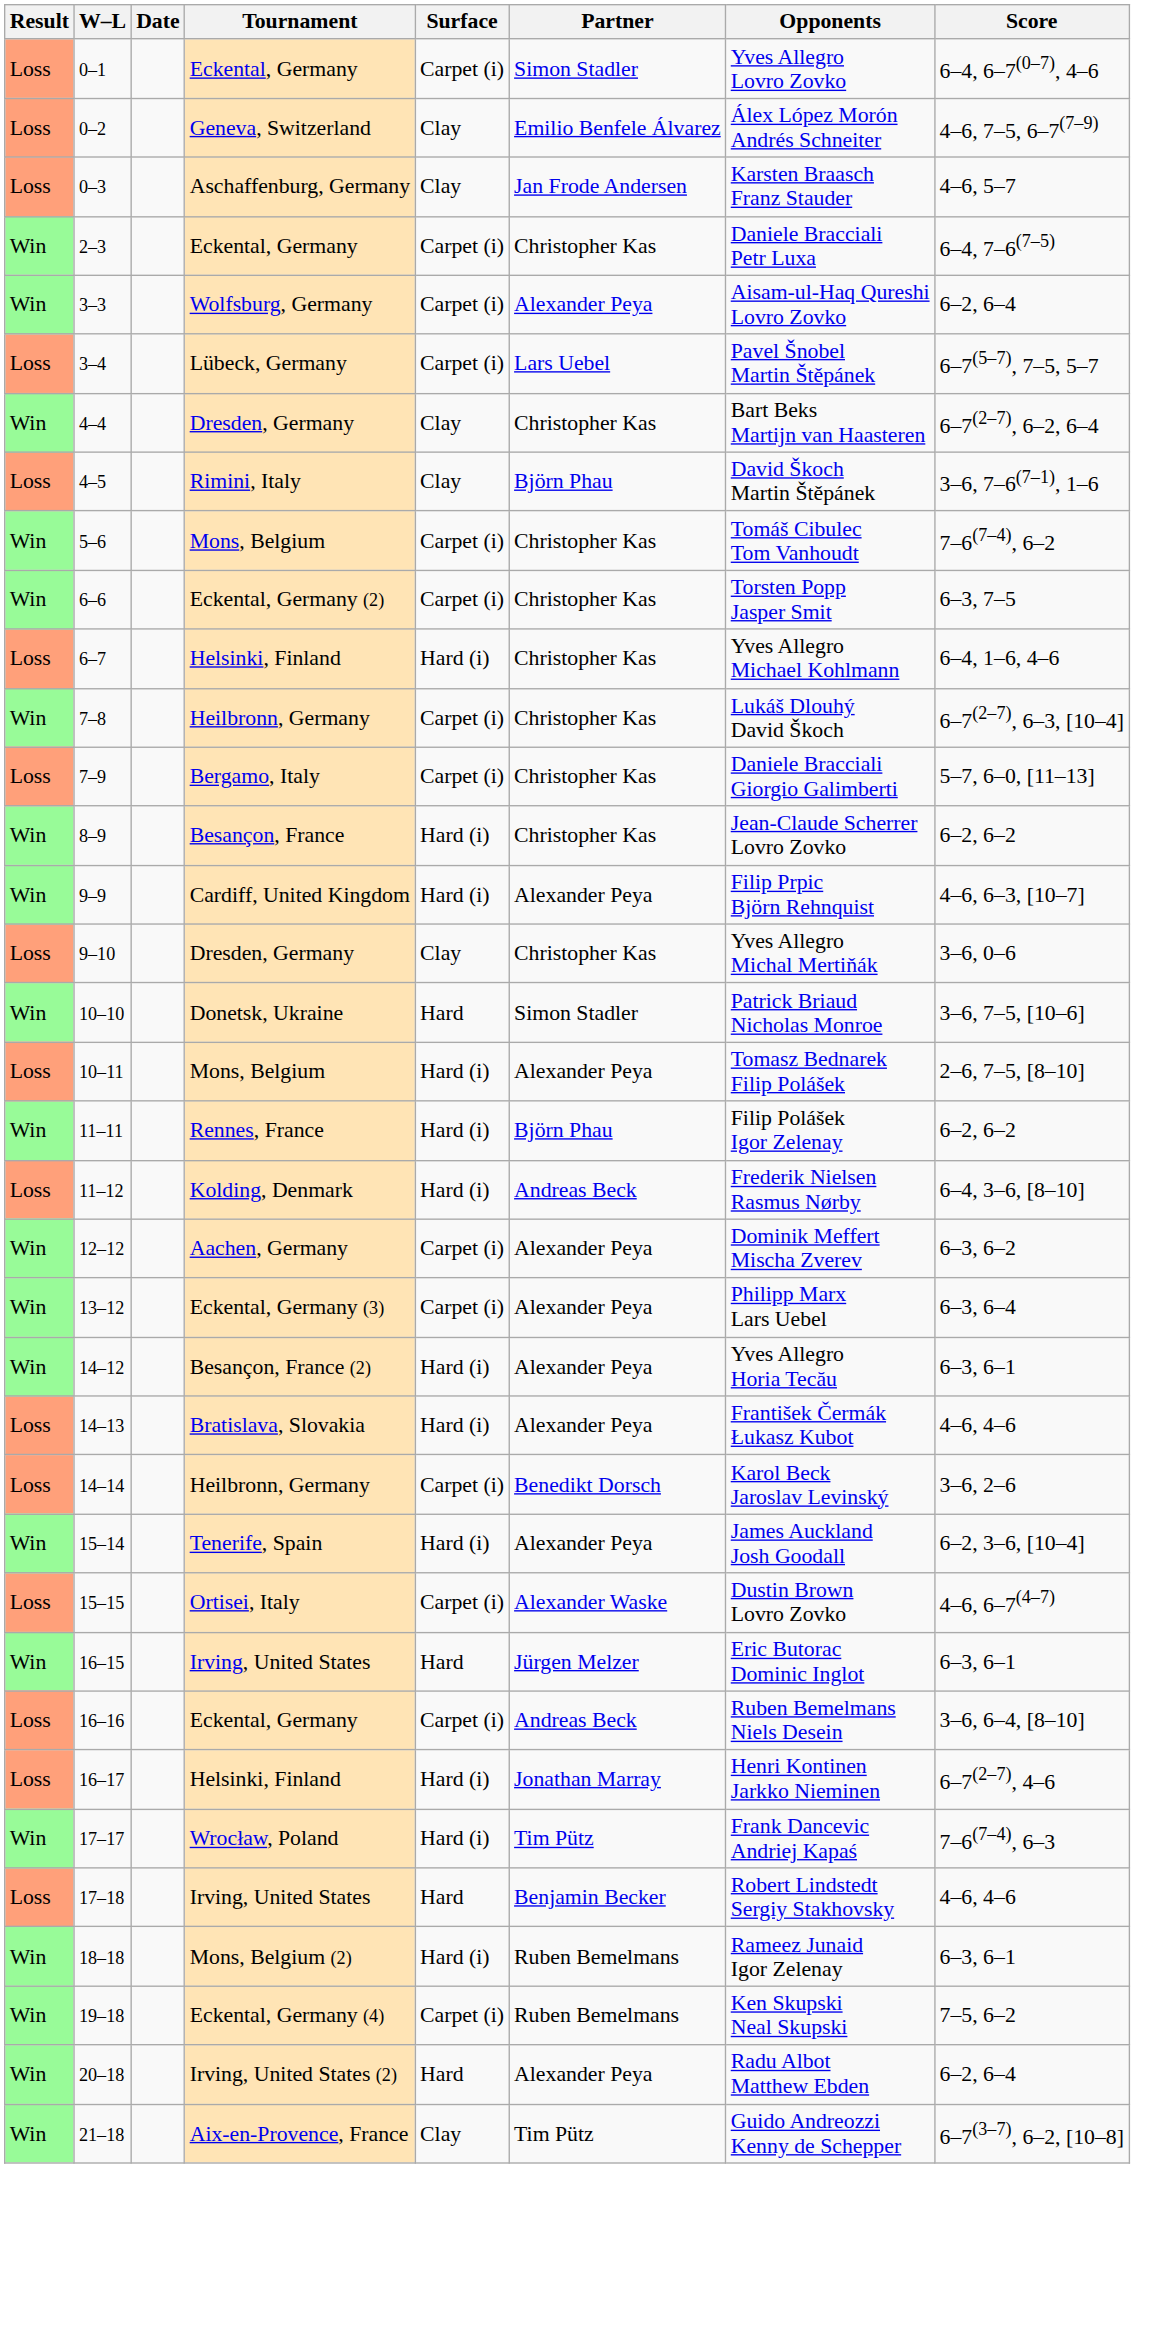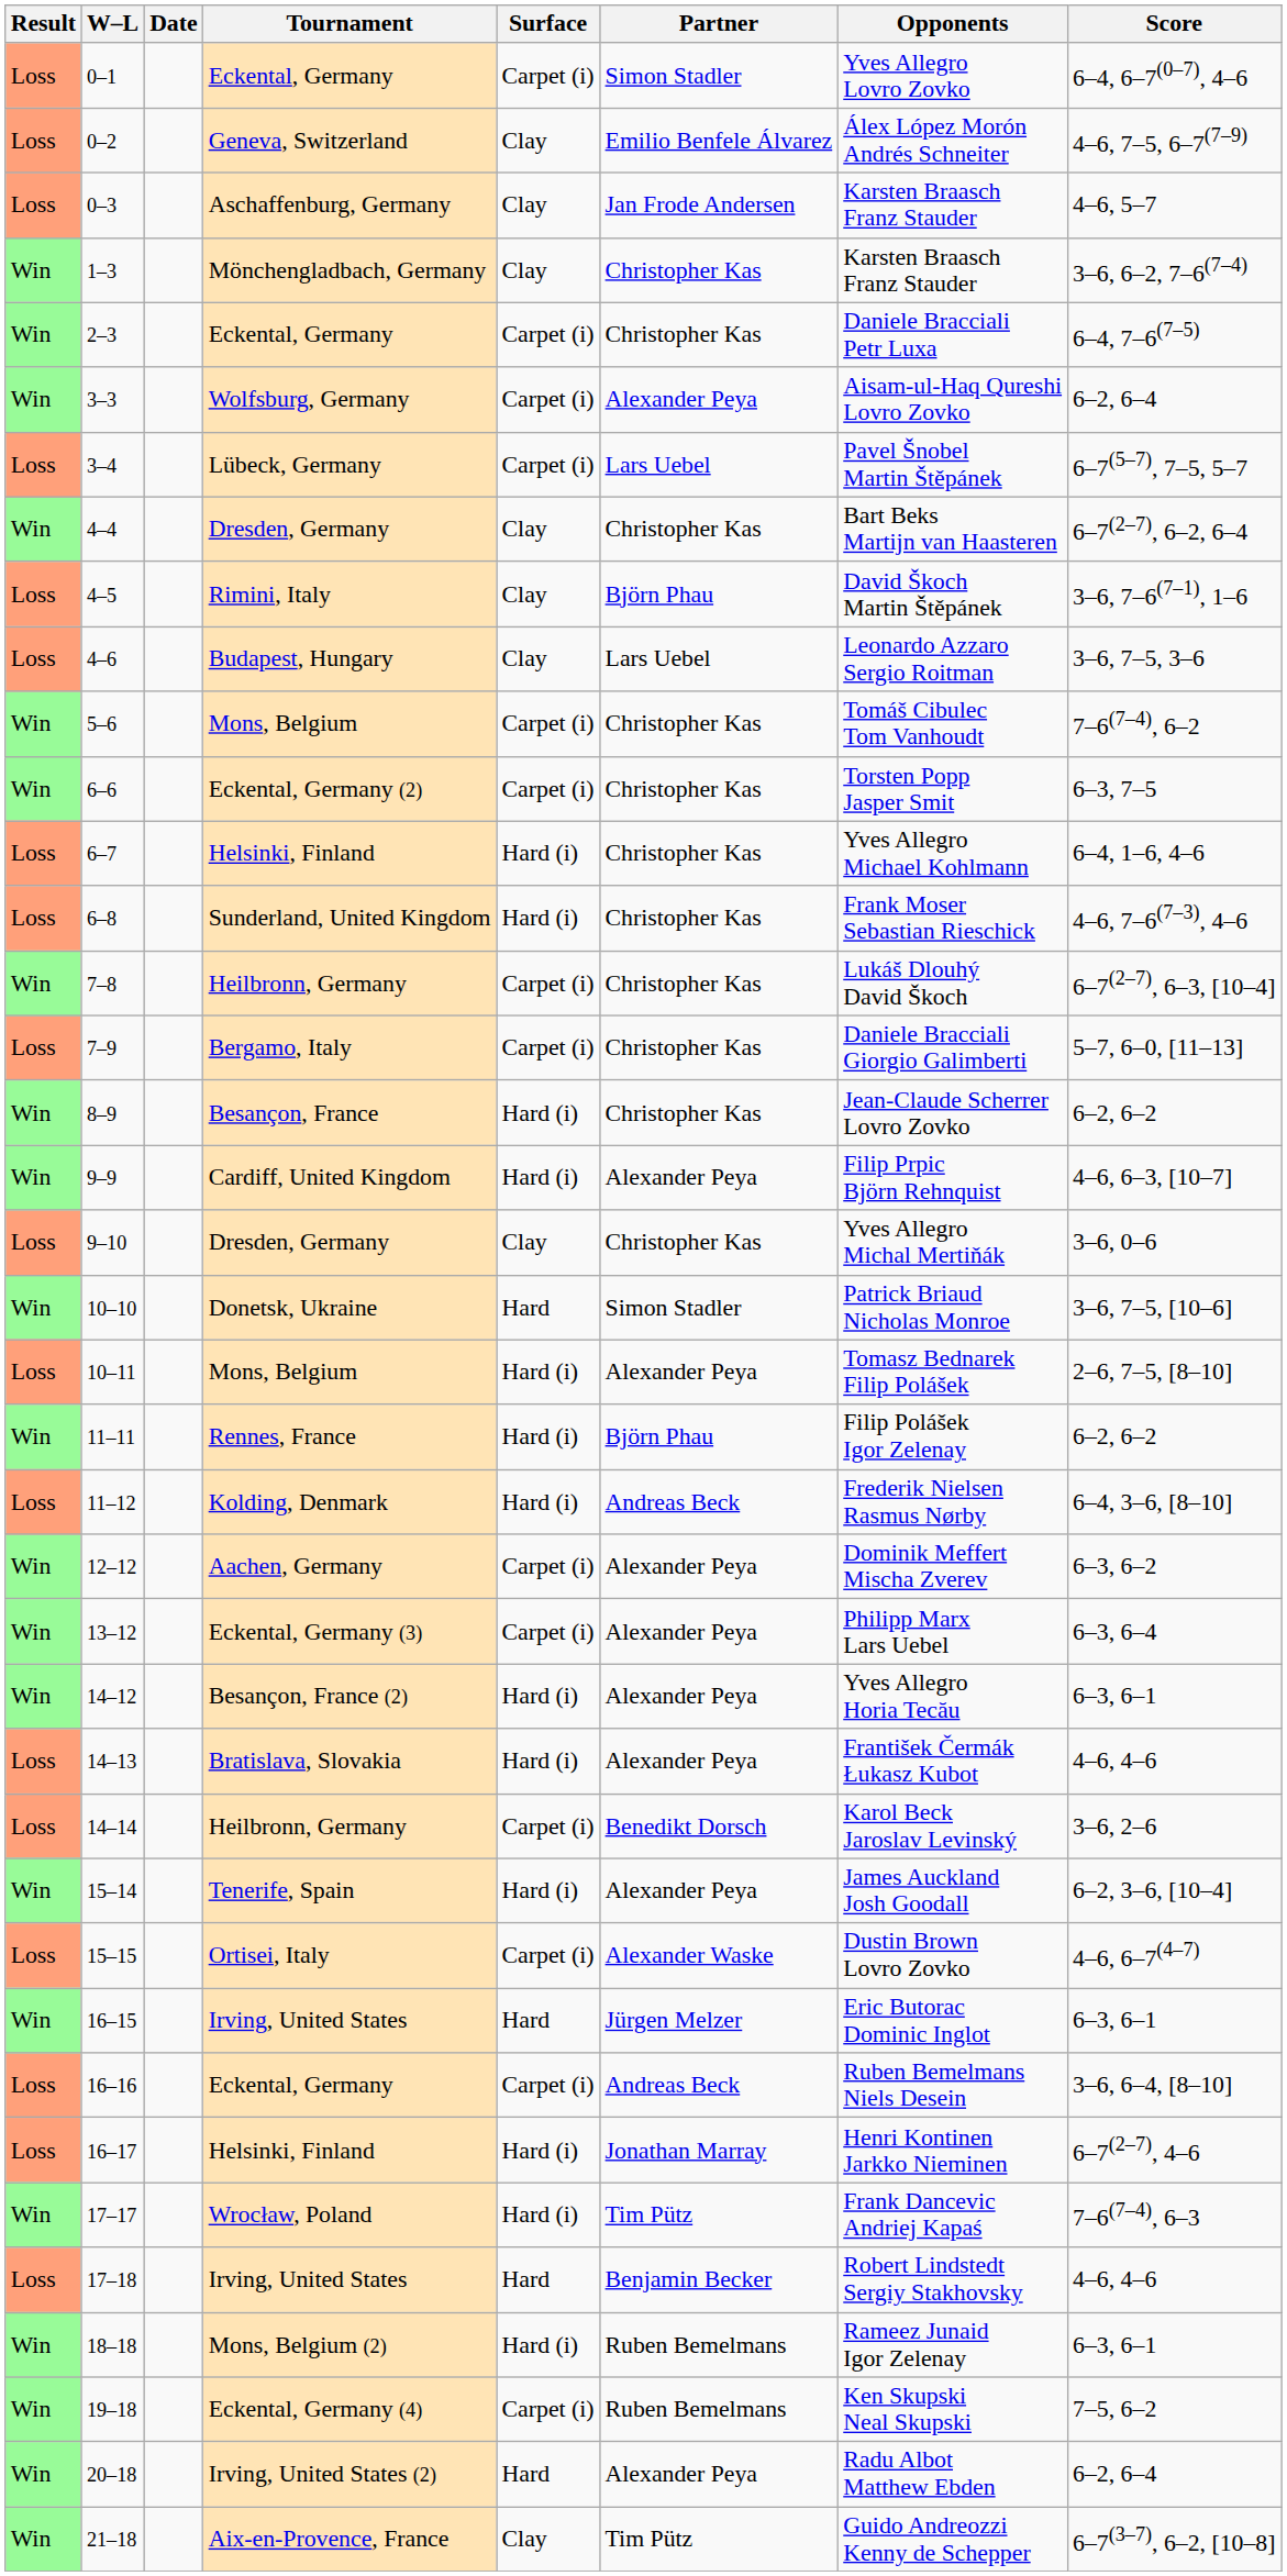+ row: Win | 1–3 | Mönchengladbach, Germany | Clay | Christopher Kas | Karsten Braasch Franz Stauder | 3–6, 6–2, 7–6(7–4)
+ row: Loss | 4–6 | Budapest, Hungary | Clay | Lars Uebel | Leonardo Azzaro Sergio Roitman | 3–6, 7–5, 3–6
+ row: Loss | 6–8 | Sunderland, United Kingdom | Hard (i) | Christopher Kas | Frank Moser Sebastian Rieschick | 4–6, 7–6(7–3), 4–6
